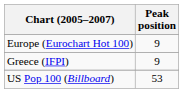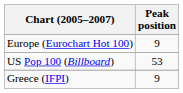rows swapped: Greece (IFPI) <-> US Pop 100 (Billboard)
